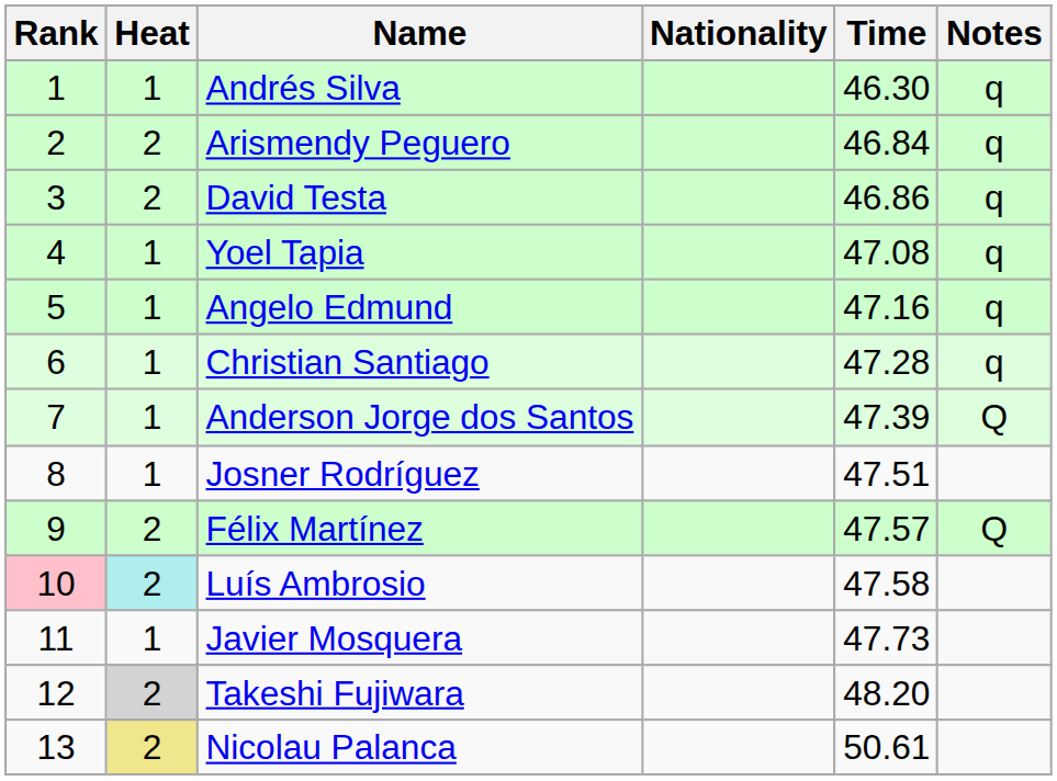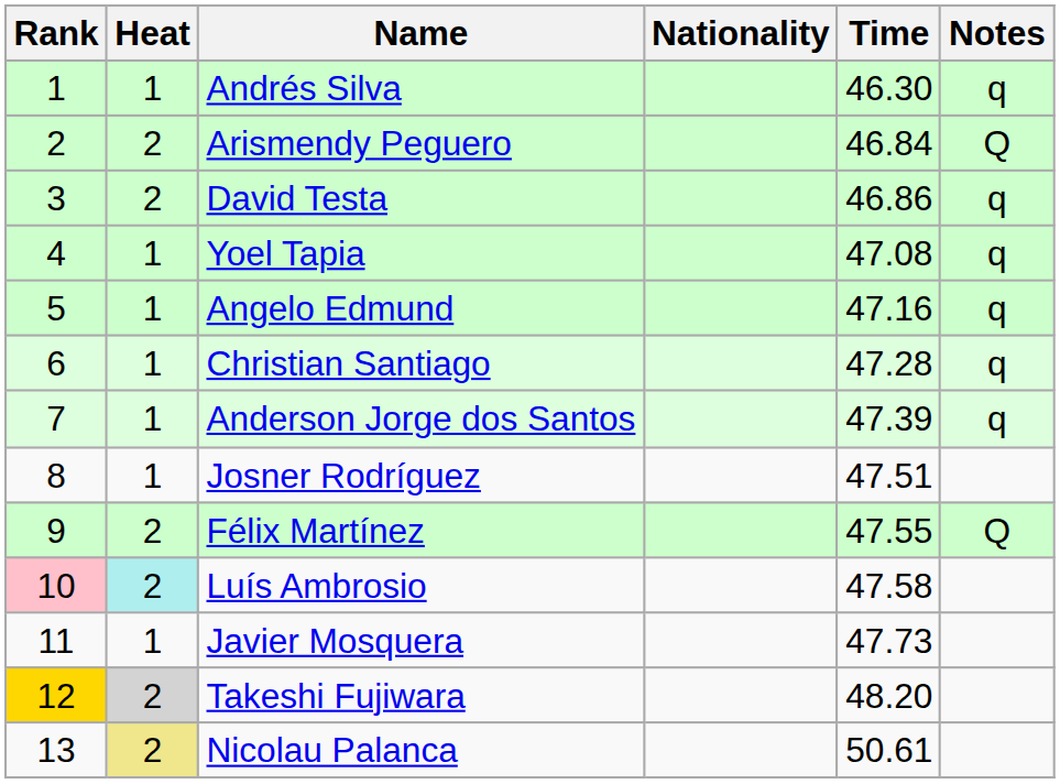Arismendy Peguero | Notes: q -> Q
Anderson Jorge dos Santos | Notes: Q -> q
Félix Martínez | Time: 47.57 -> 47.55
Takeshi Fujiwara | Rank: no background -> gold background
